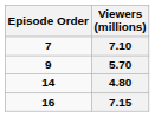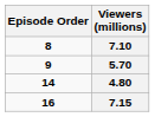7.10 | Episode Order: 7 -> 8
